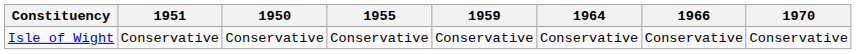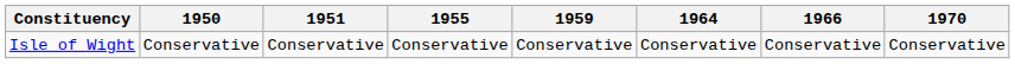columns swapped: 1950 <-> 1951
